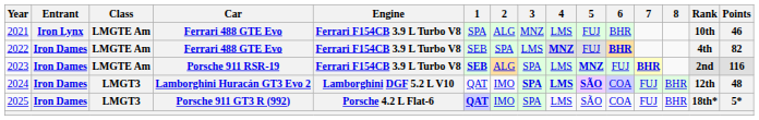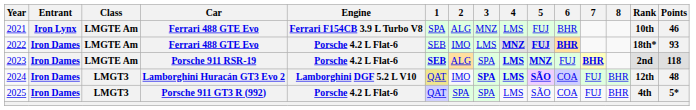2022 | Engine: Ferrari F154CB 3.9 L Turbo V8 -> Porsche 4.2 L Flat-6
2022 | 2: SPA -> IMO
2022 | 5: normal -> bold
2022 | Rank: 4th -> 18th*
2022 | Points: 82 -> 93
2023 | Engine: Ferrari F154CB 3.9 L Turbo V8 -> Porsche 4.2 L Flat-6
2023 | 4: normal -> bold
2023 | Points: 116 -> 118
2024 | 1: no background -> khaki background
2025 | 1: bold -> normal
2025 | 2: IMO -> SPA
2025 | Rank: 18th* -> 4th
